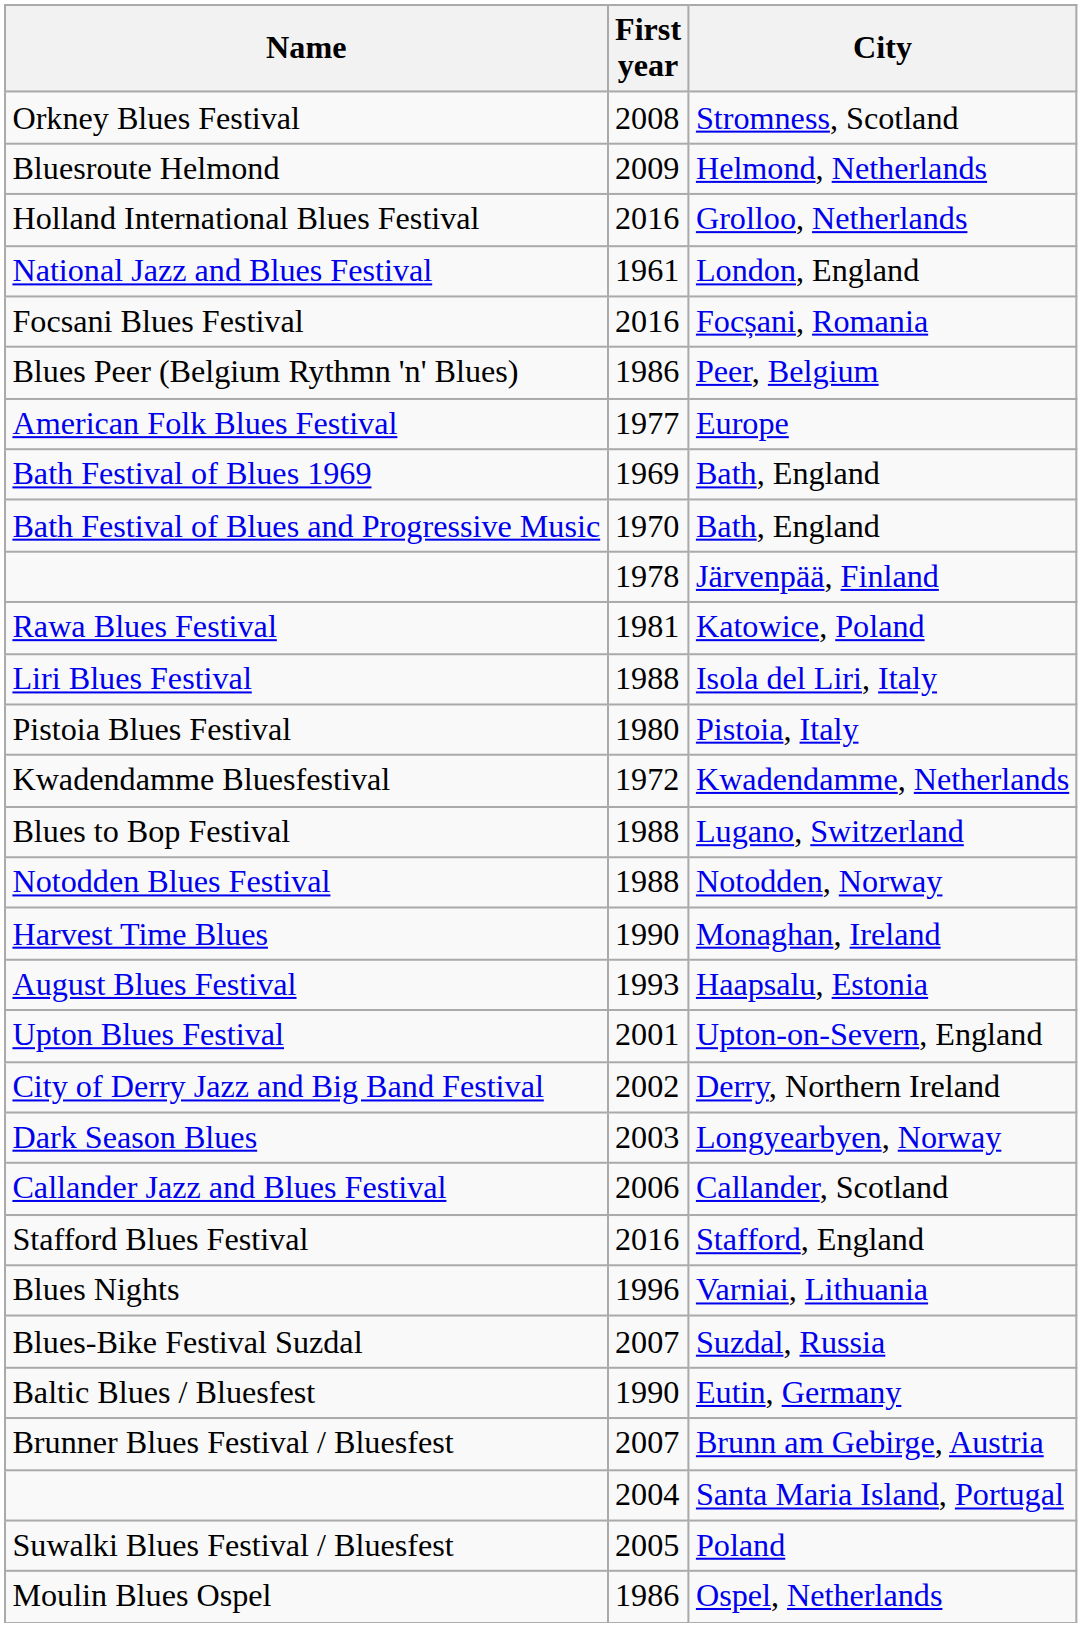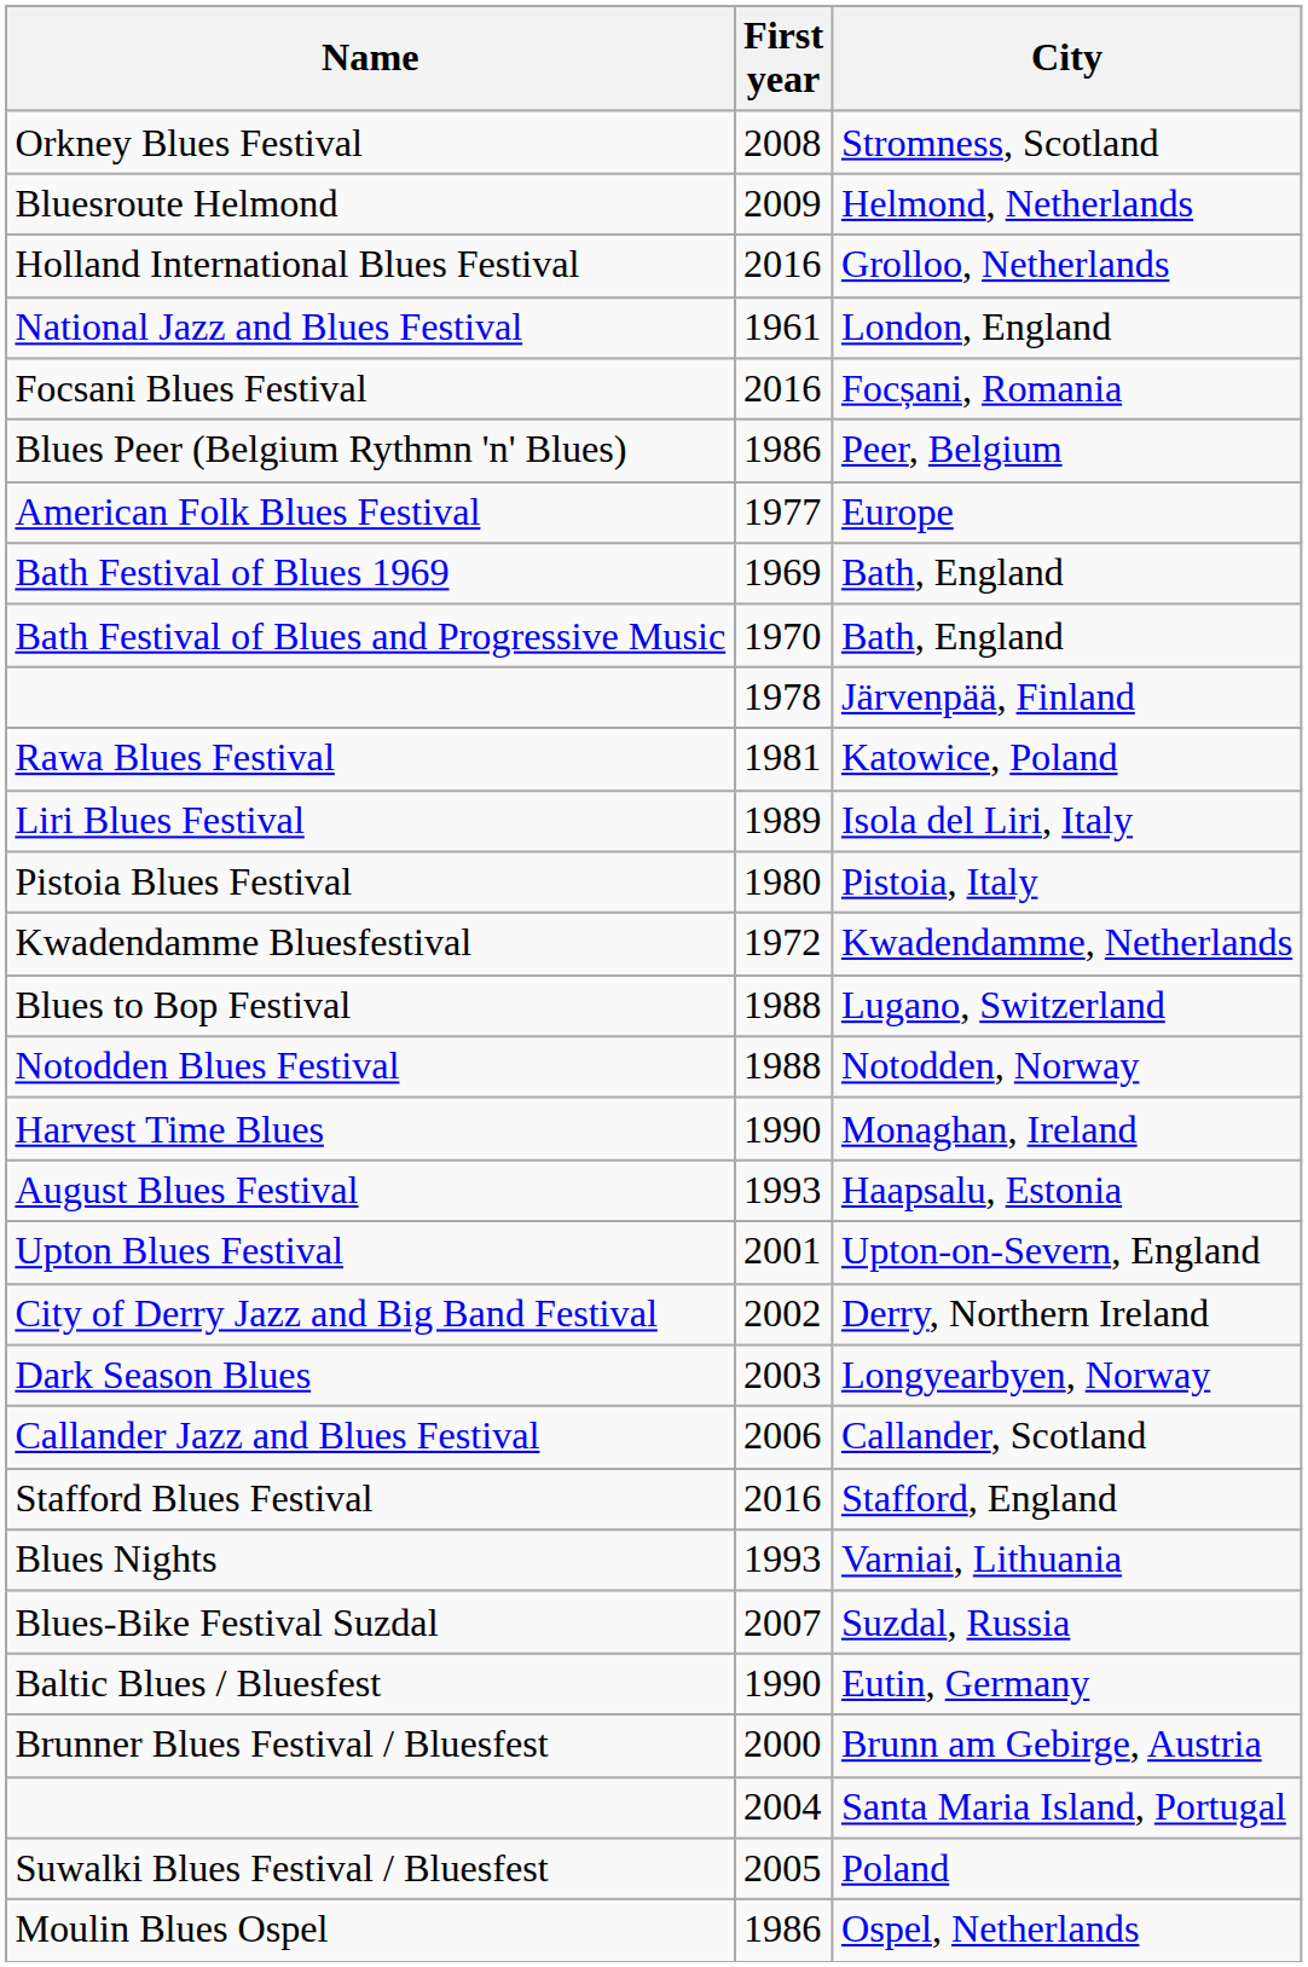Liri Blues Festival | First year: 1988 -> 1989
Blues Nights | First year: 1996 -> 1993
Brunner Blues Festival / Bluesfest | First year: 2007 -> 2000
